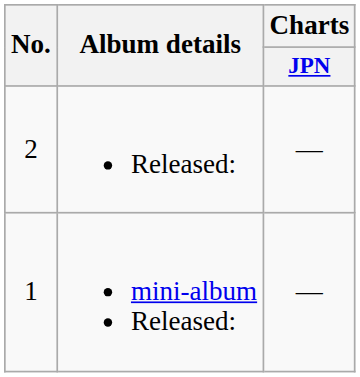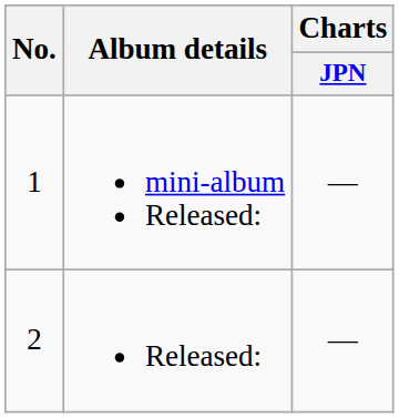rows swapped: mini-album Released: <-> Released:
